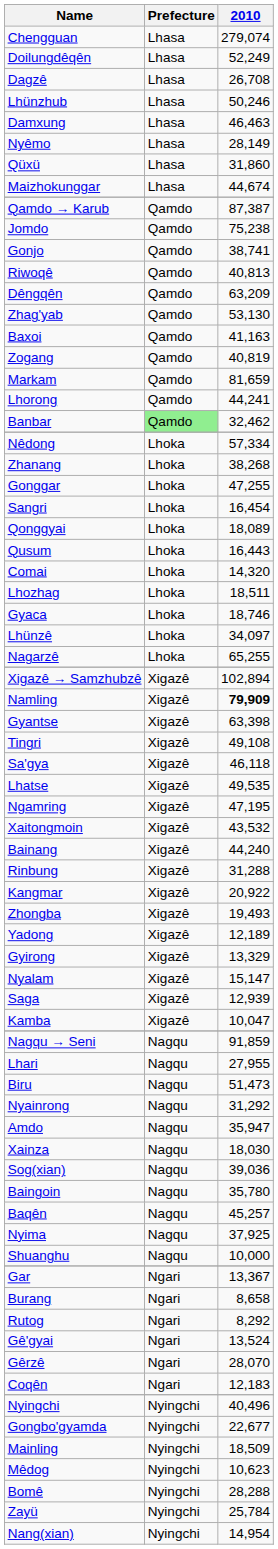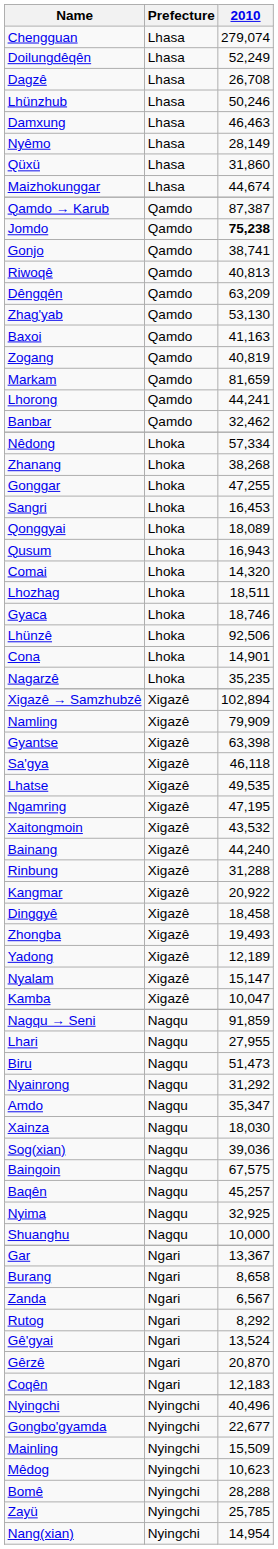Jomdo | 2010: normal -> bold
Banbar | Prefecture: lightgreen background -> no background
Sangri | 2010: 16,454 -> 16,453
Qusum | 2010: 16,443 -> 16,943
Lhünzê | 2010: 34,097 -> 92,506
+ row: Cona | Lhoka | 14,901
Nagarzê | 2010: 65,255 -> 35,235
Namling | 2010: bold -> normal
- row: Tingri | Xigazê | 49,108
+ row: Dinggyê | Xigazê | 18,458
- row: Gyirong | Xigazê | 13,329
- row: Saga | Xigazê | 12,939
Amdo | 2010: 35,947 -> 35,347
Baingoin | 2010: 35,780 -> 67,575
Nyima | 2010: 37,925 -> 32,925
+ row: Zanda | Ngari | 6,567
Gêrzê | 2010: 28,070 -> 20,870
Mainling | 2010: 18,509 -> 15,509
Zayü | 2010: 25,784 -> 25,785
